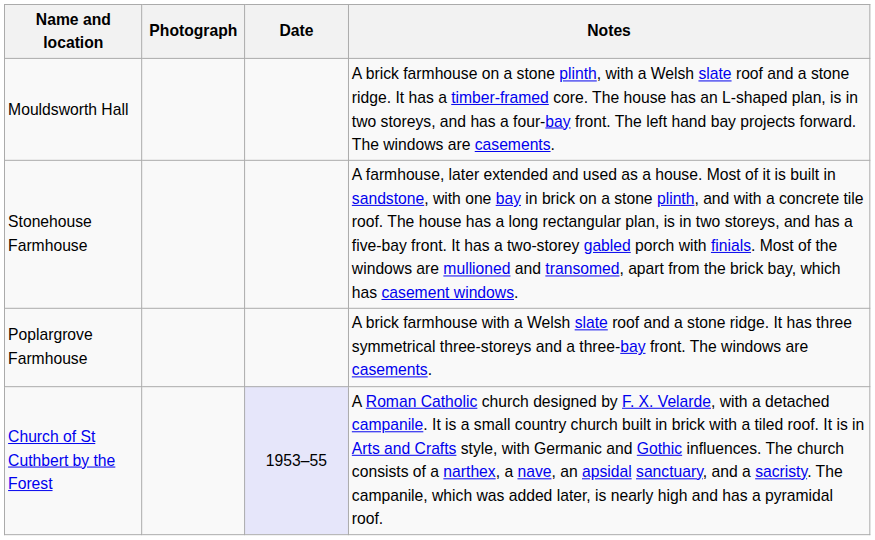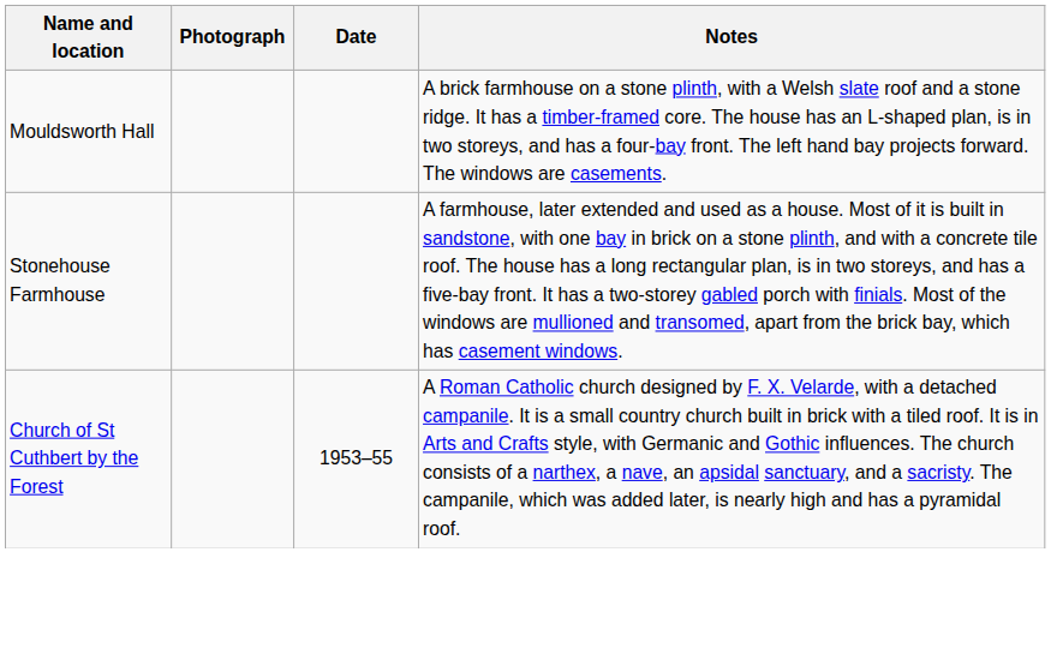- row: Poplargrove Farmhouse | A brick farmhouse with a Welsh slate roof and a stone ridge. It has three symmetrical three-storeys and a three-bay front. The windows are casements.
Church of St Cuthbert by the Forest | Date: lavender background -> no background
